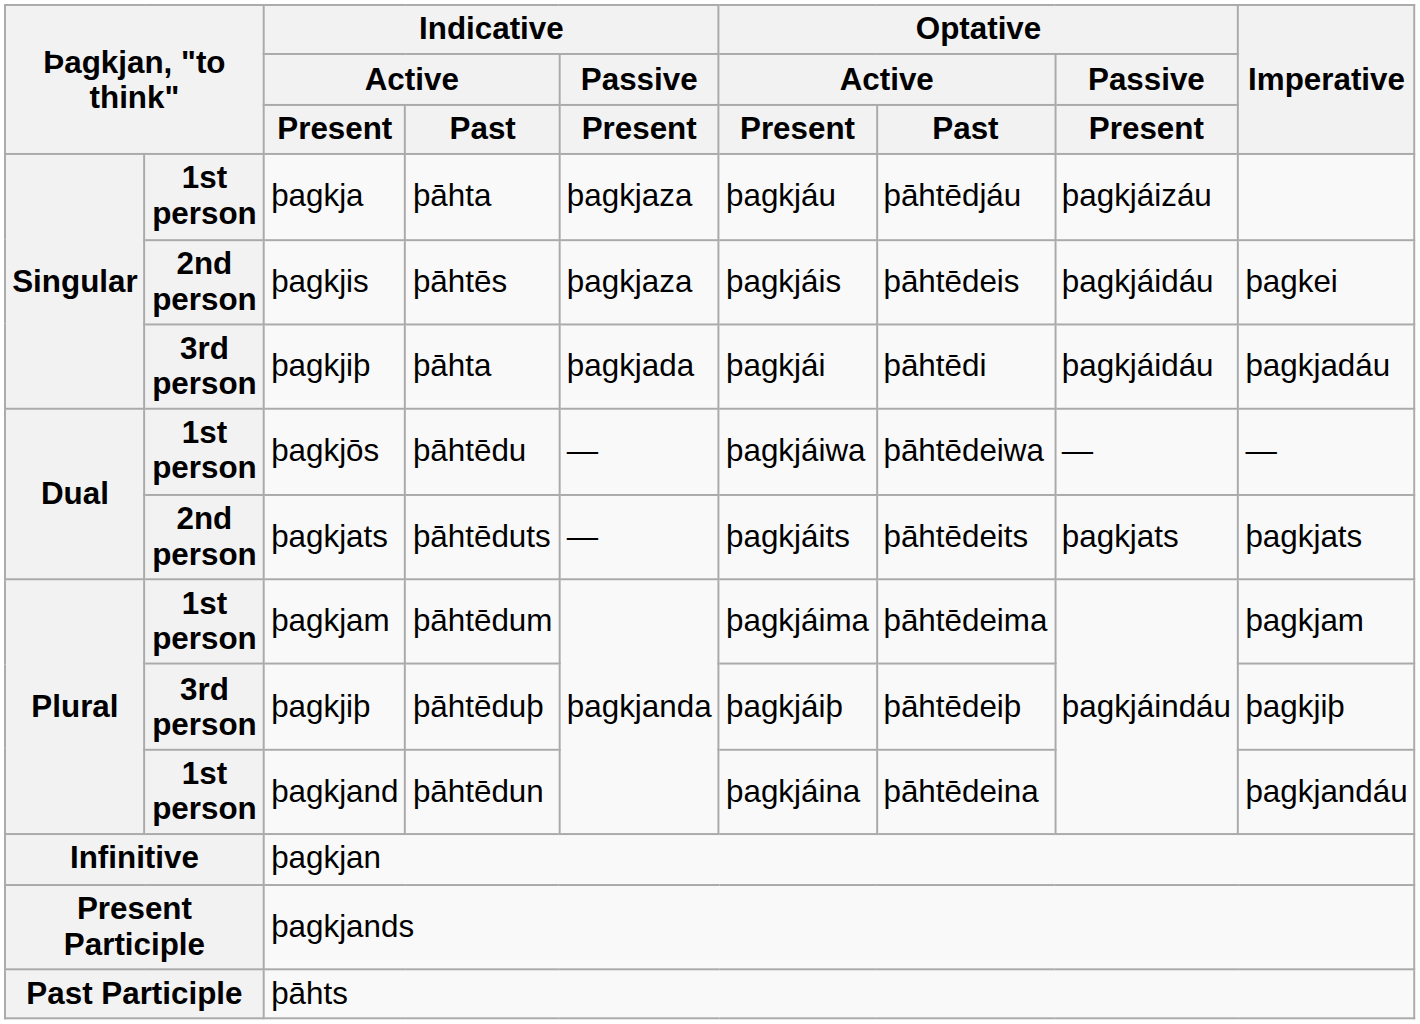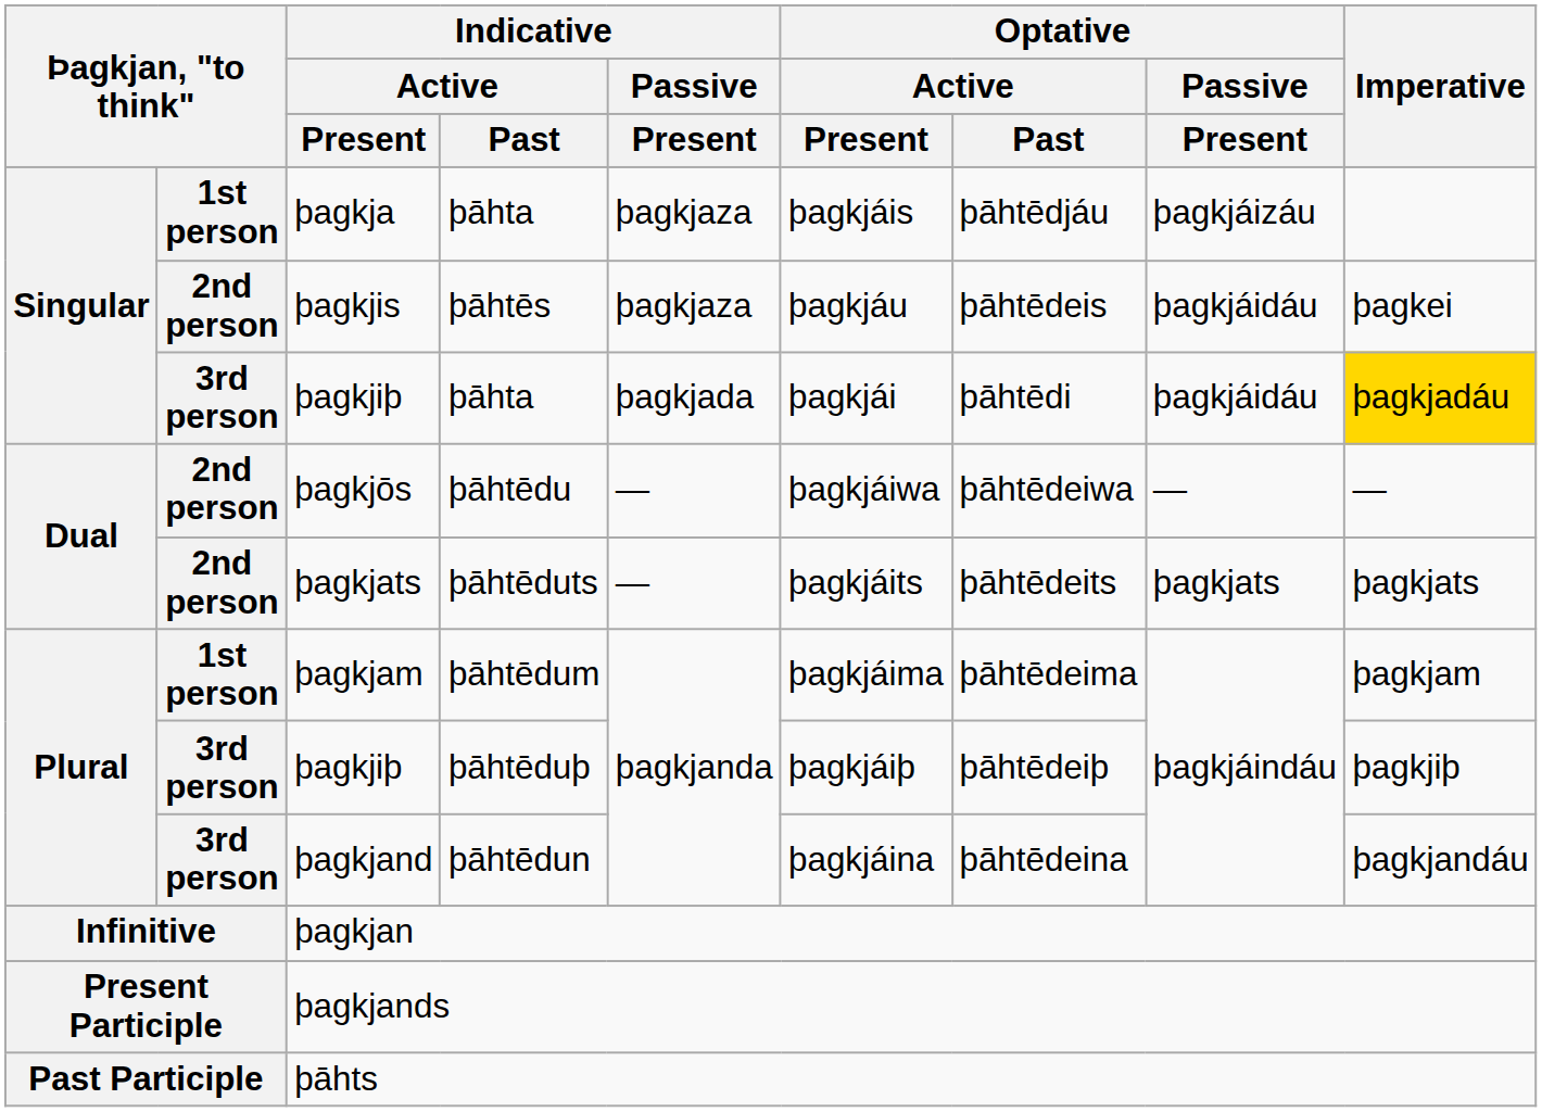þagkja | Optative / Active / Present: þagkjáu -> þagkjáis
þagkjis | Optative / Active / Present: þagkjáis -> þagkjáu
þagkjiþ / þāhta | Imperative: no background -> gold background
þagkjōs | column 2: 1st person -> 2nd person
þagkjand | column 2: 1st person -> 3rd person
